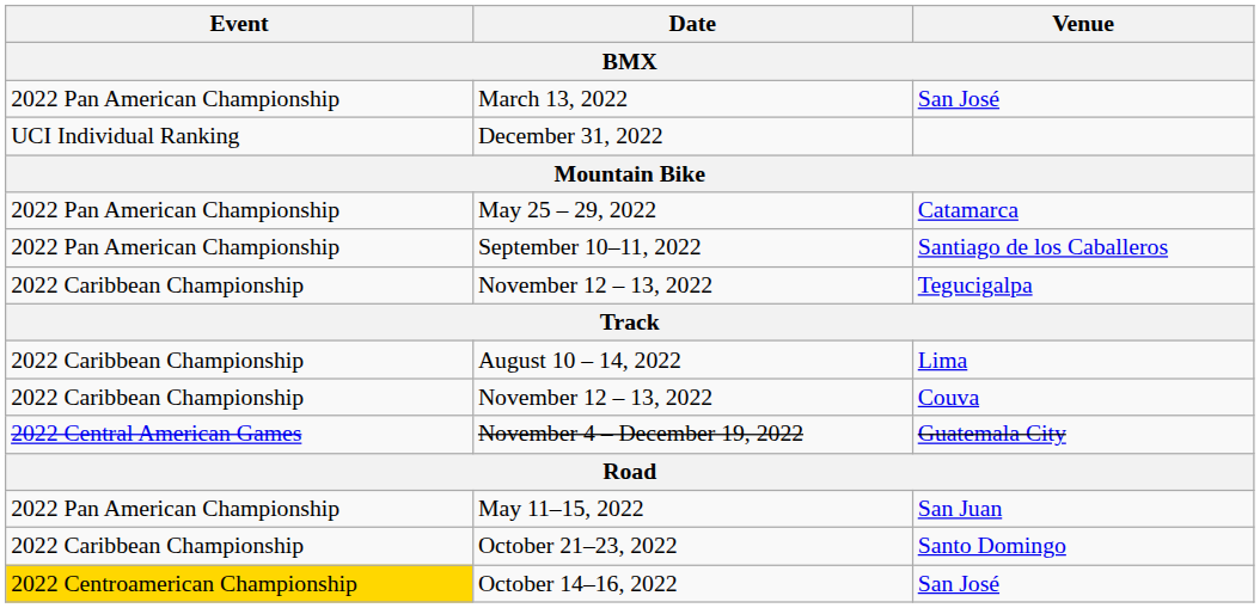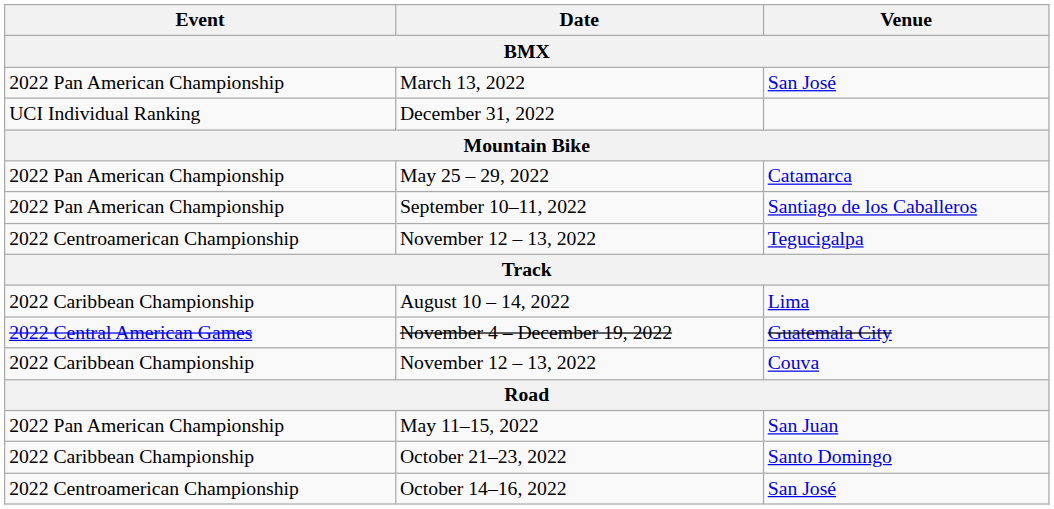November 12 – 13, 2022 / Tegucigalpa | Event: 2022 Caribbean Championship -> 2022 Centroamerican Championship
rows swapped: November 4 – December 19, 2022 <-> November 12 – 13, 2022 / Couva
October 14–16, 2022 | Event: gold background -> no background
